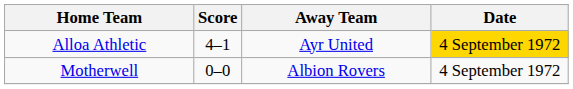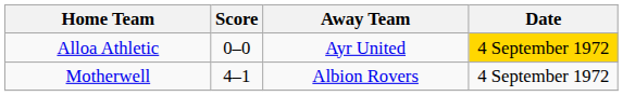Alloa Athletic | Score: 4–1 -> 0–0
Motherwell | Score: 0–0 -> 4–1
